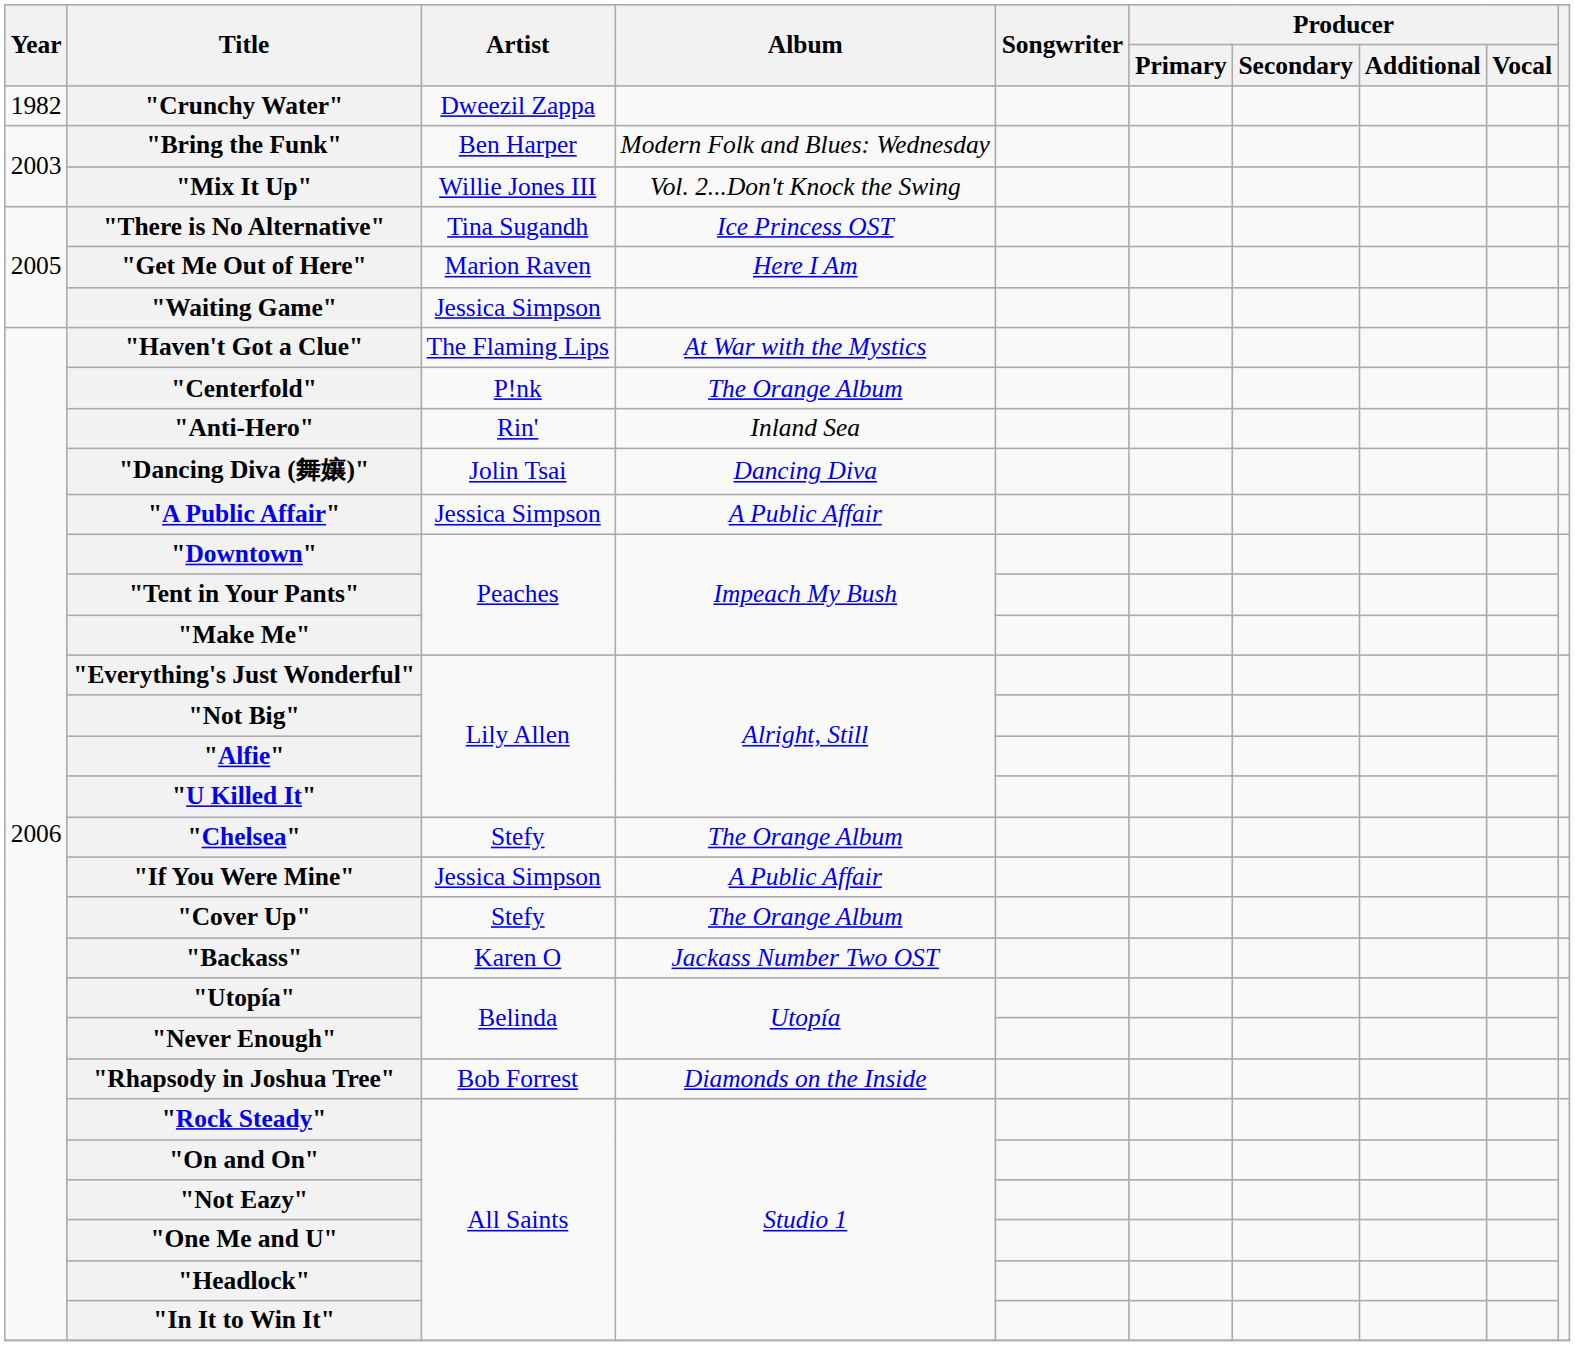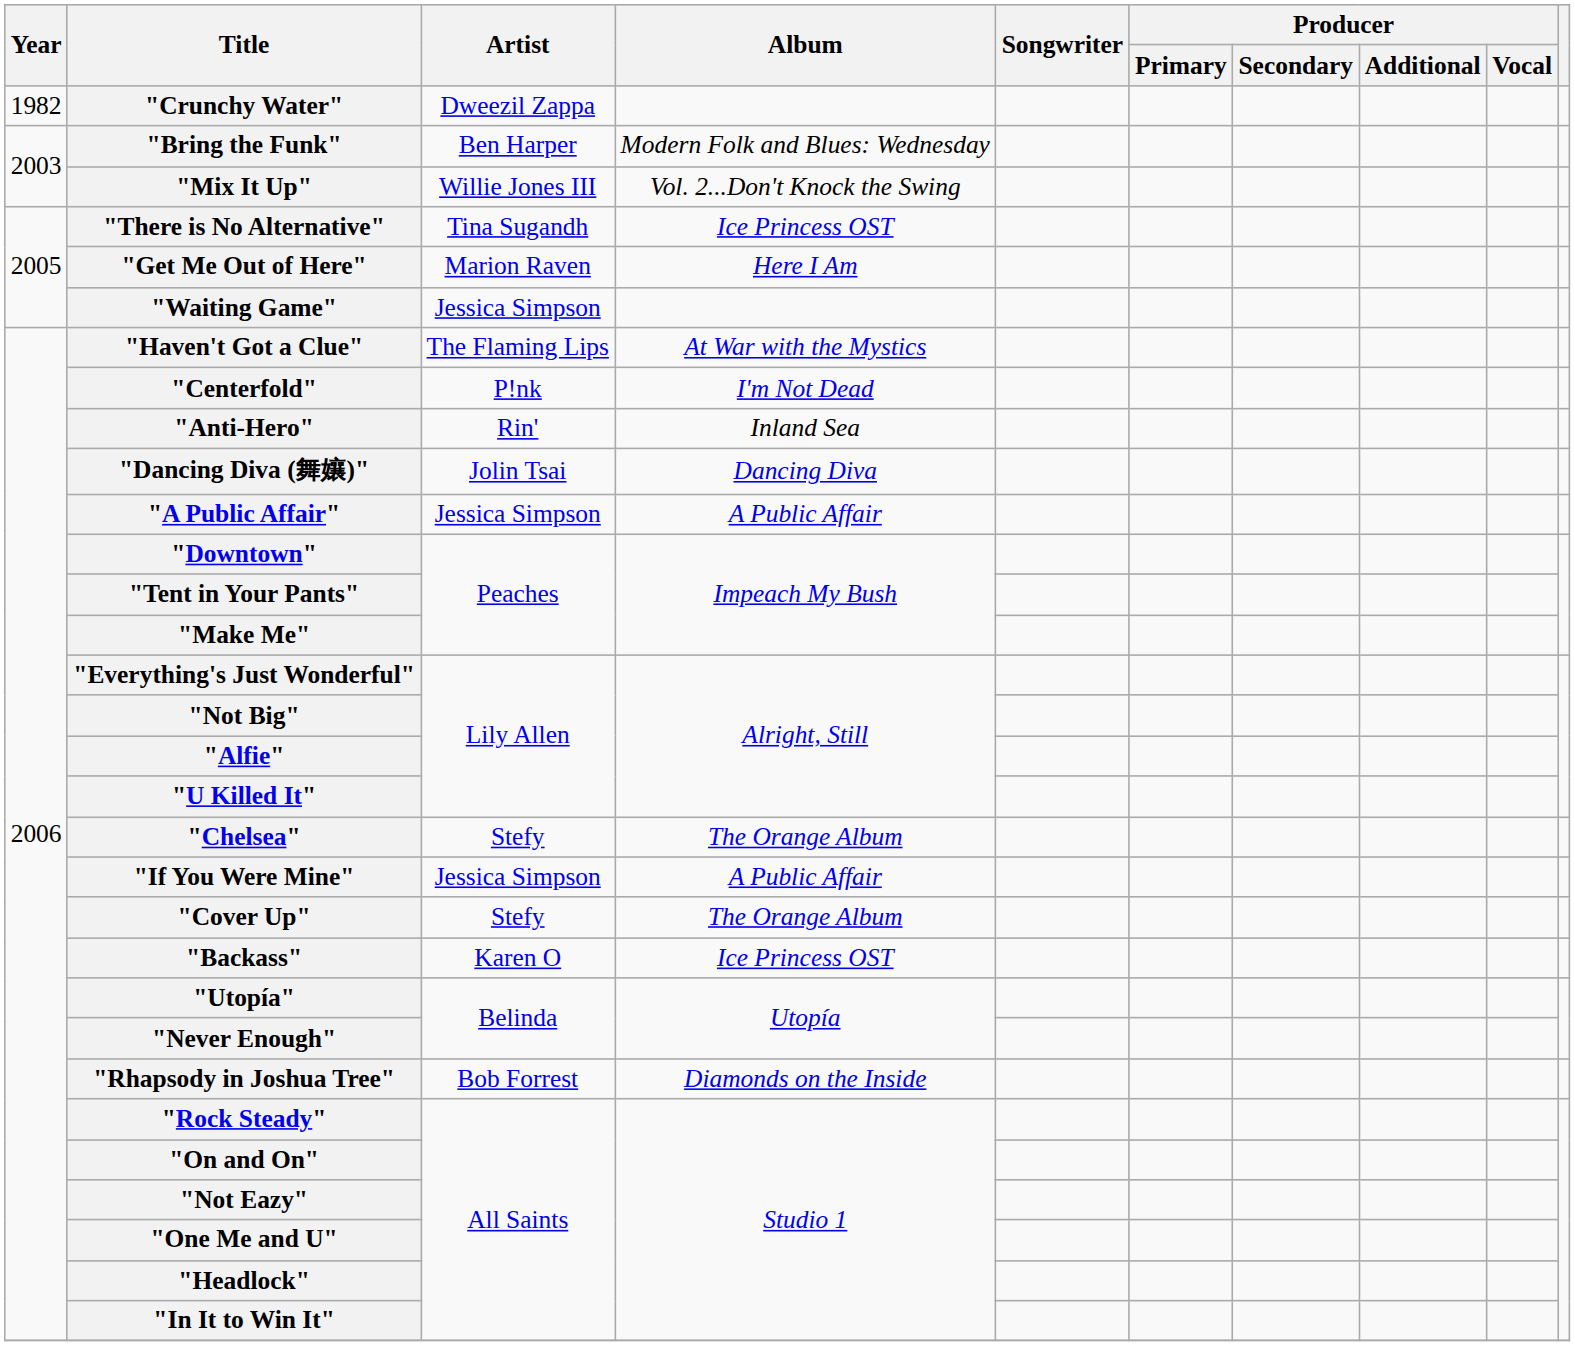"Centerfold" | Album: The Orange Album -> I'm Not Dead
"Backass" | Album: Jackass Number Two OST -> Ice Princess OST
